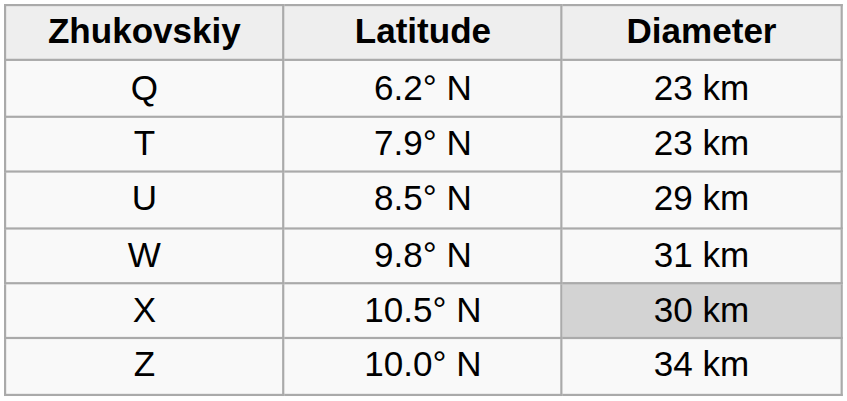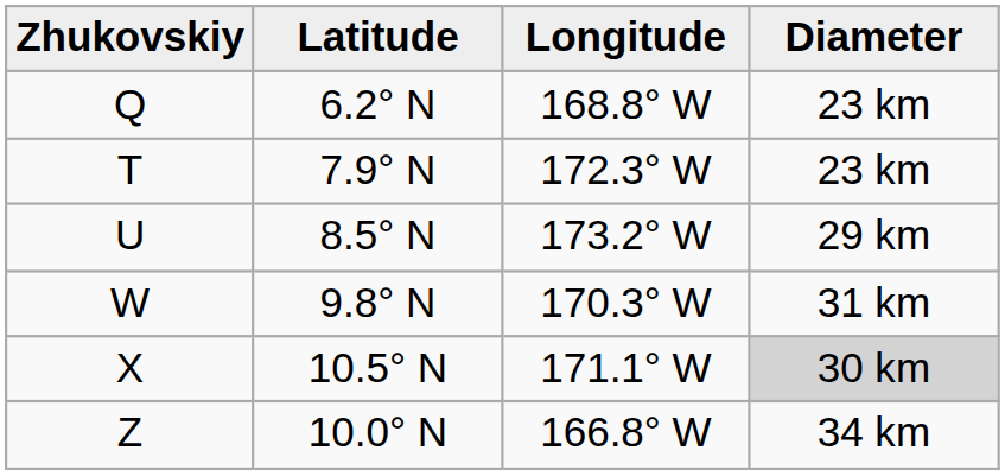+ column: Longitude | 168.8° W | 172.3° W | 173.2° W | 170.3° W | 171.1° W | 166.8° W
